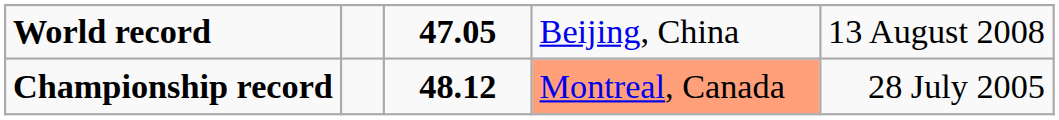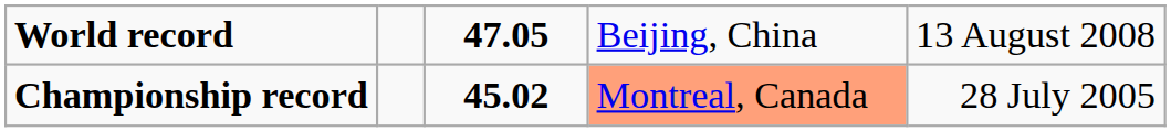Championship record | column 3: 48.12 -> 45.02
